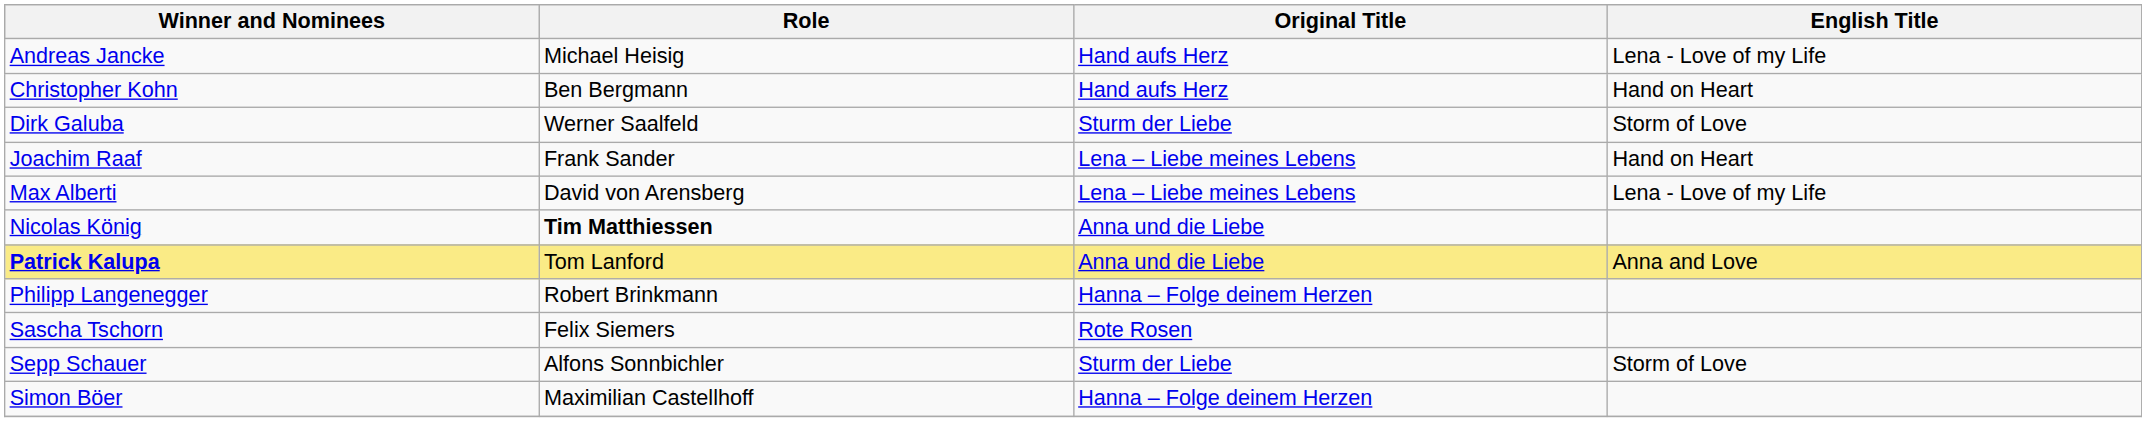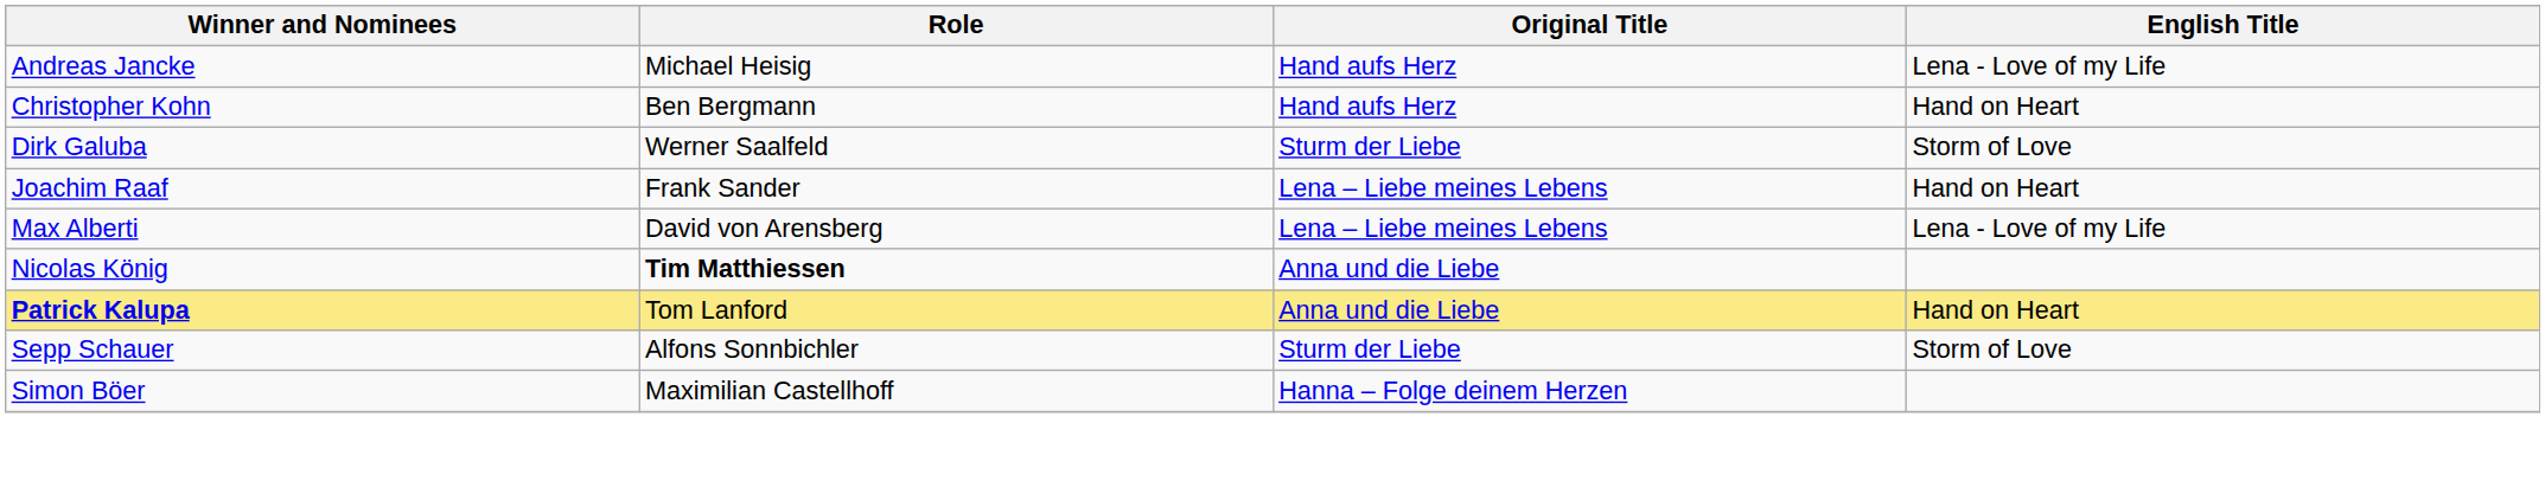Patrick Kalupa | English Title: Anna and Love -> Hand on Heart
- row: Philipp Langenegger | Robert Brinkmann | Hanna – Folge deinem Herzen
- row: Sascha Tschorn | Felix Siemers | Rote Rosen
